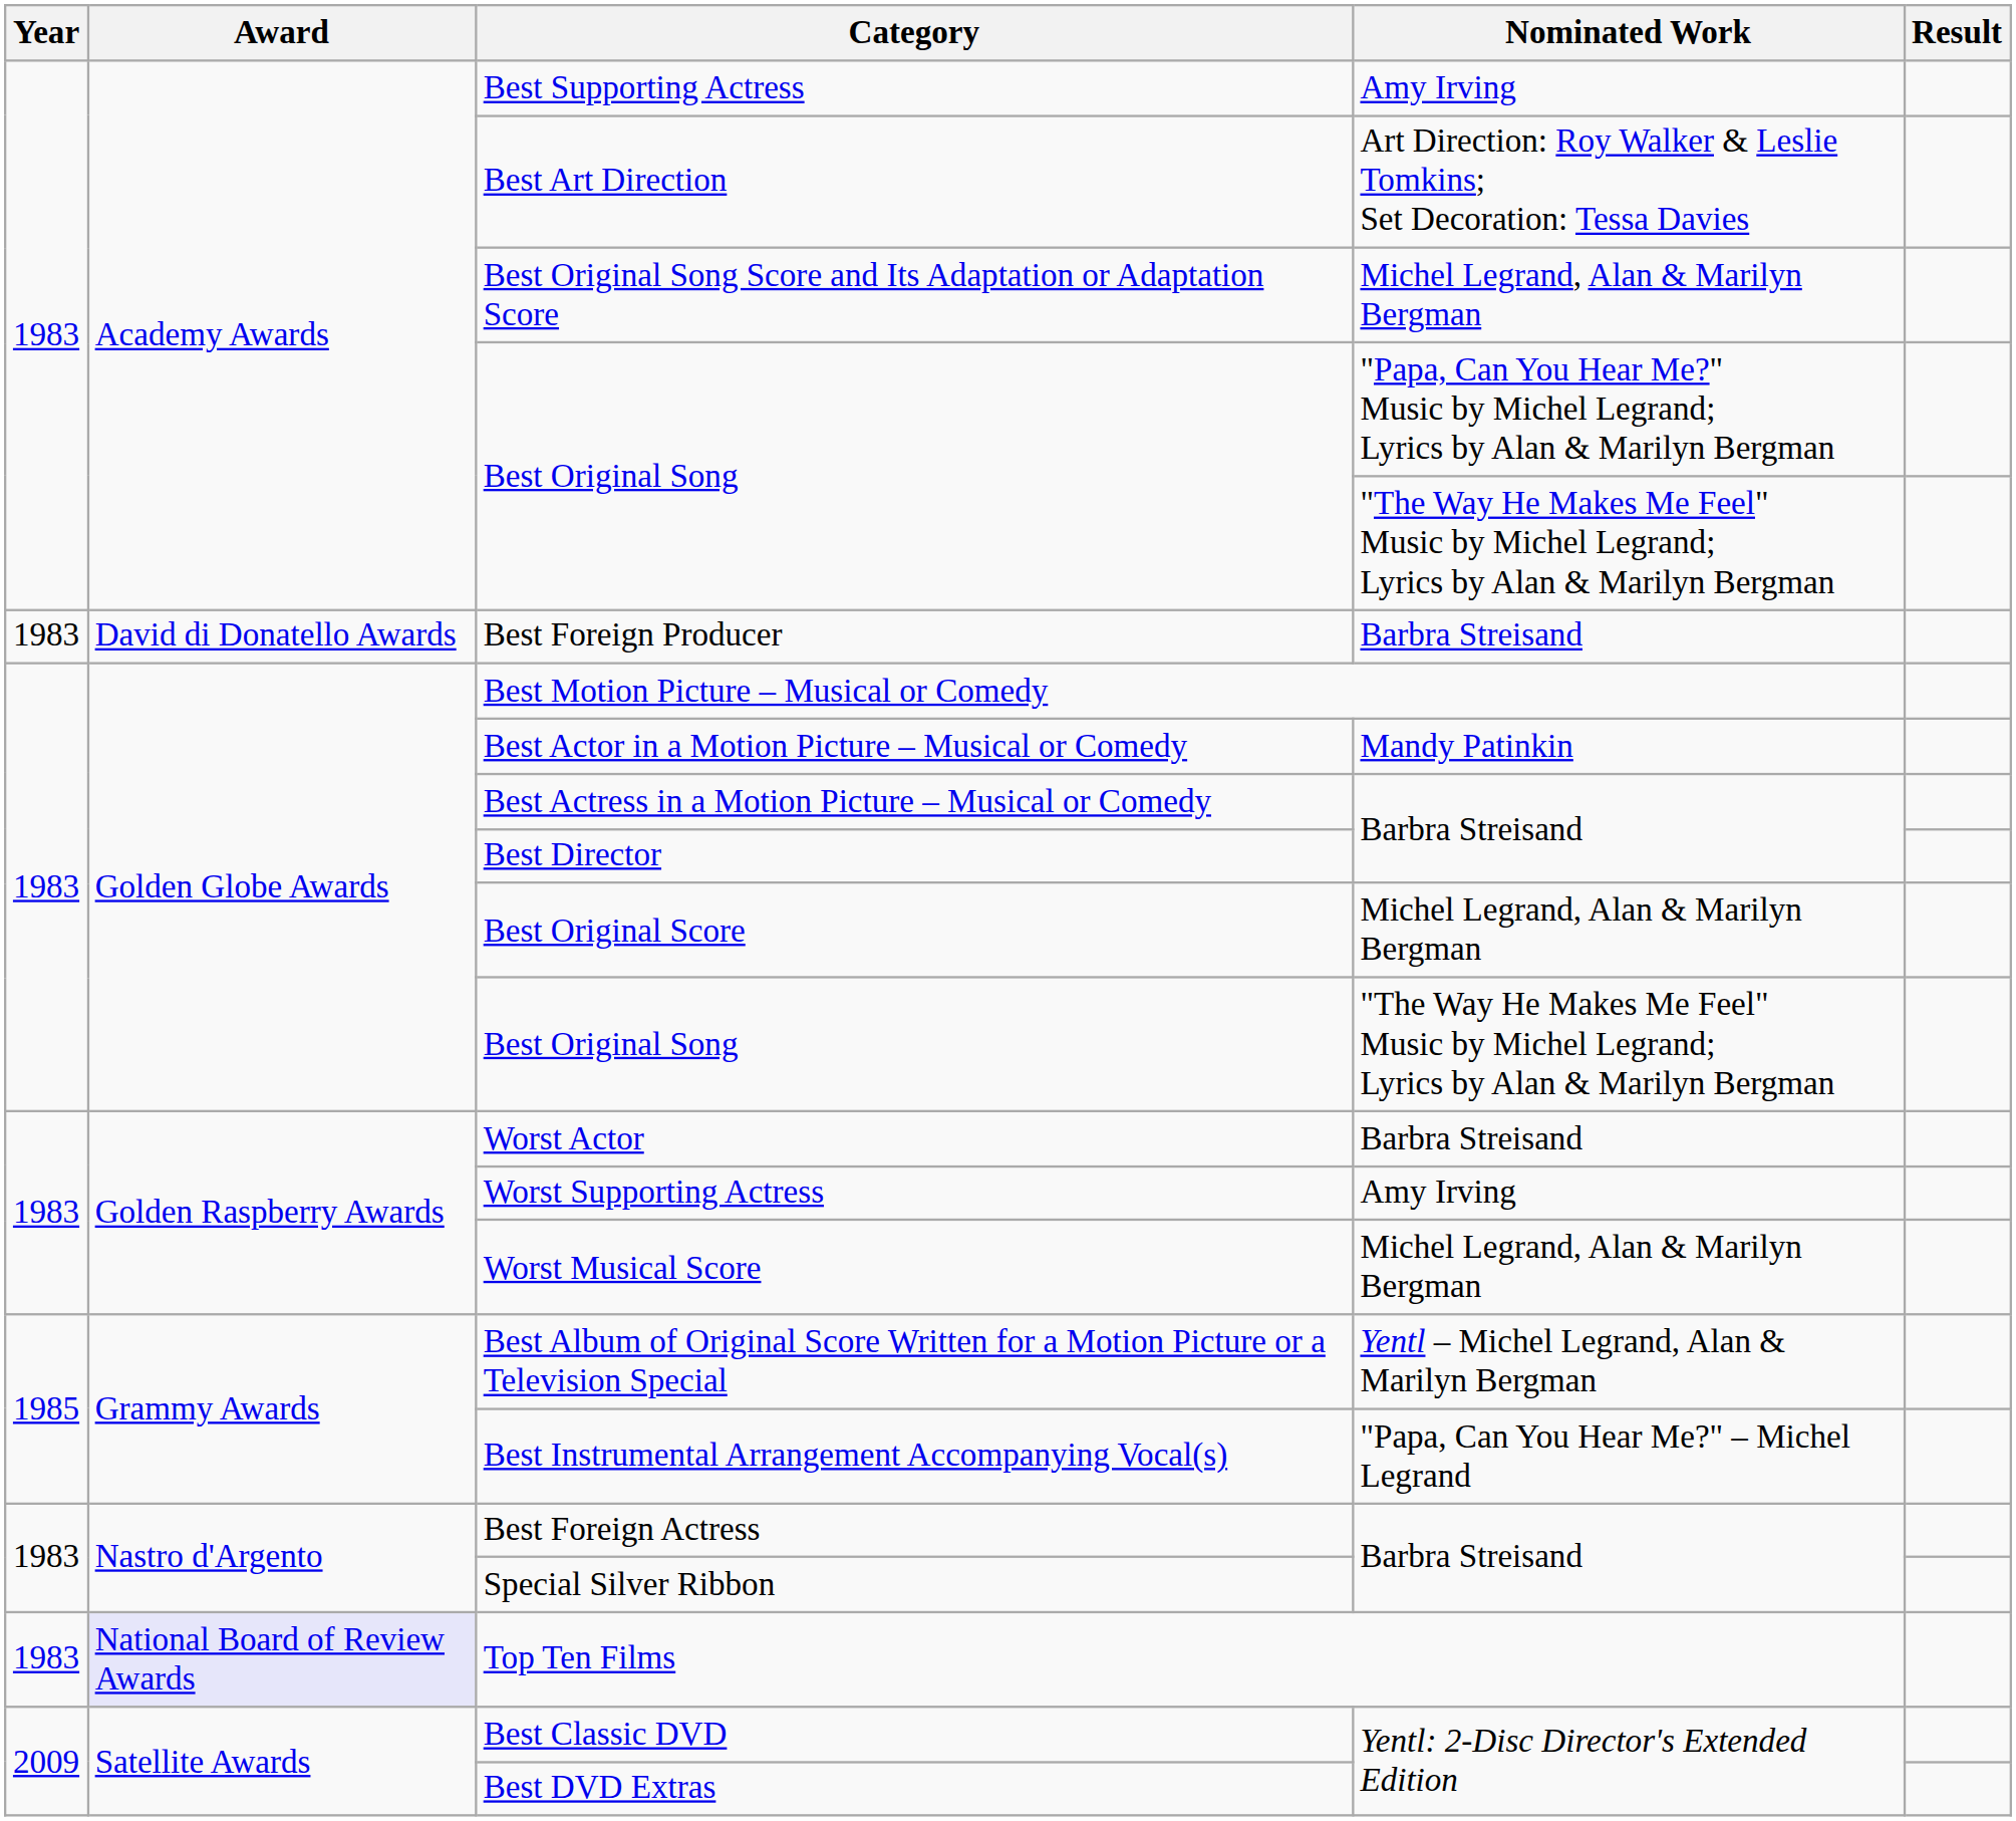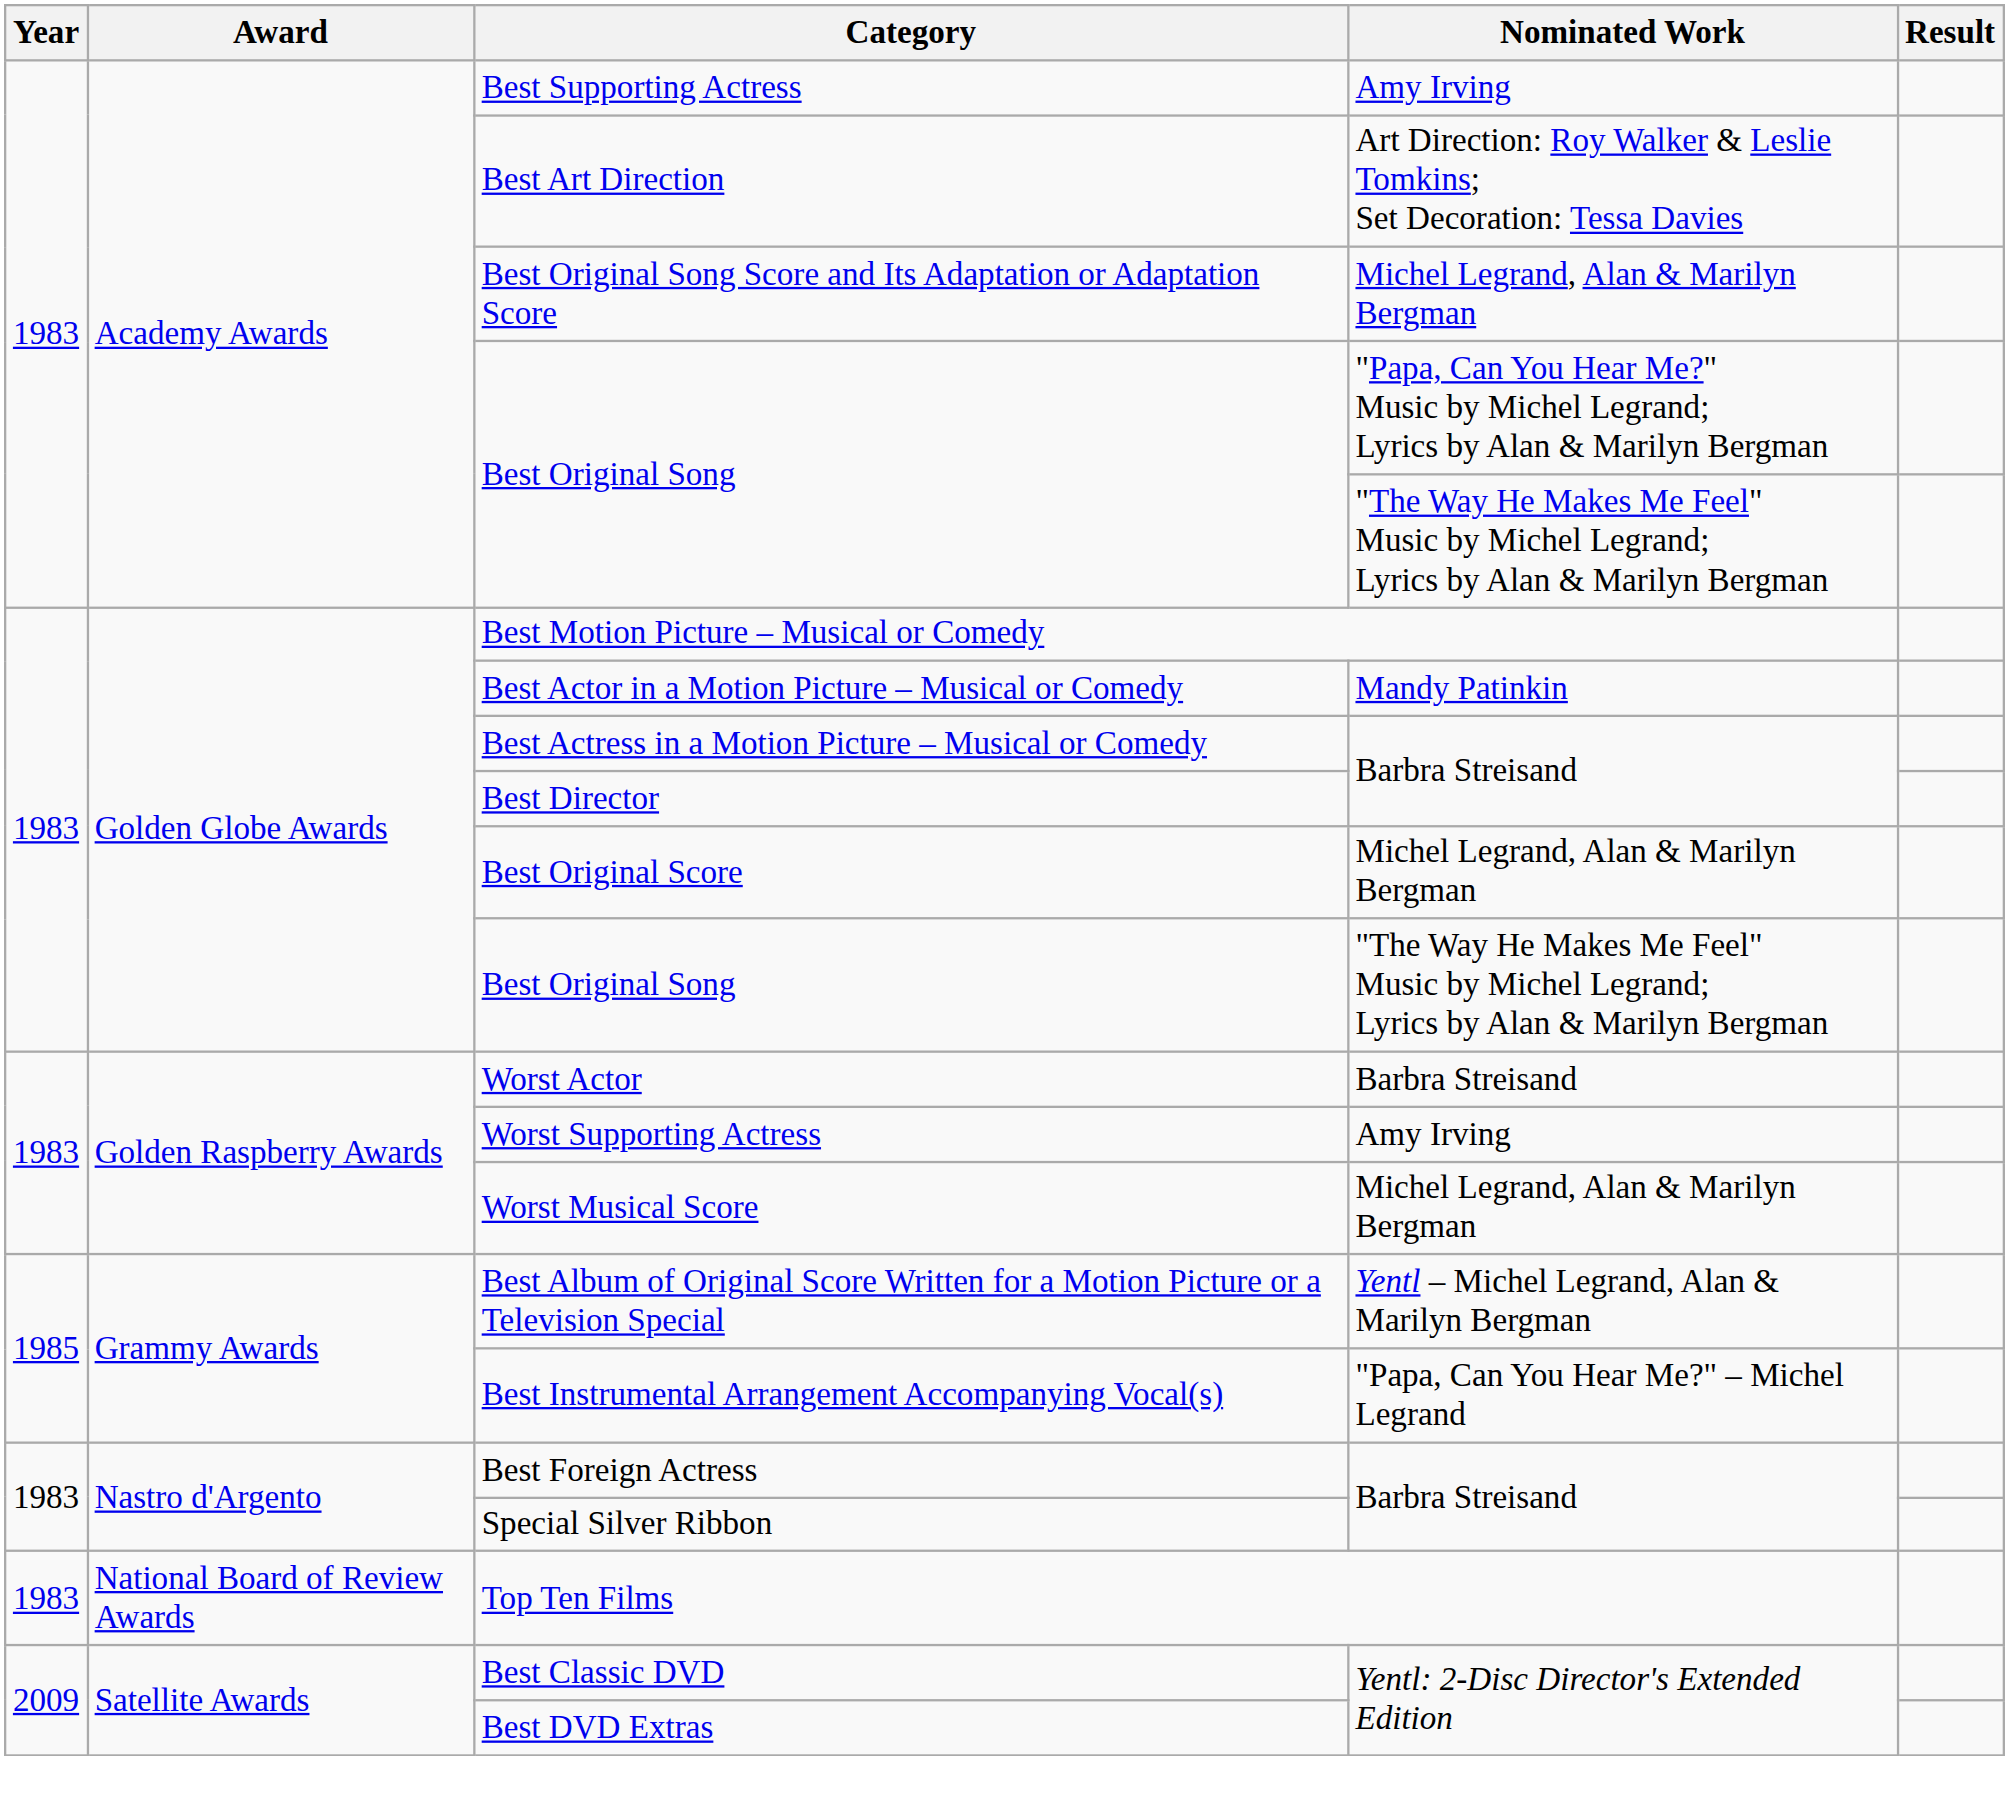- row: 1983 | David di Donatello Awards | Best Foreign Producer | Barbra Streisand
Top Ten Films | Award: lavender background -> no background
